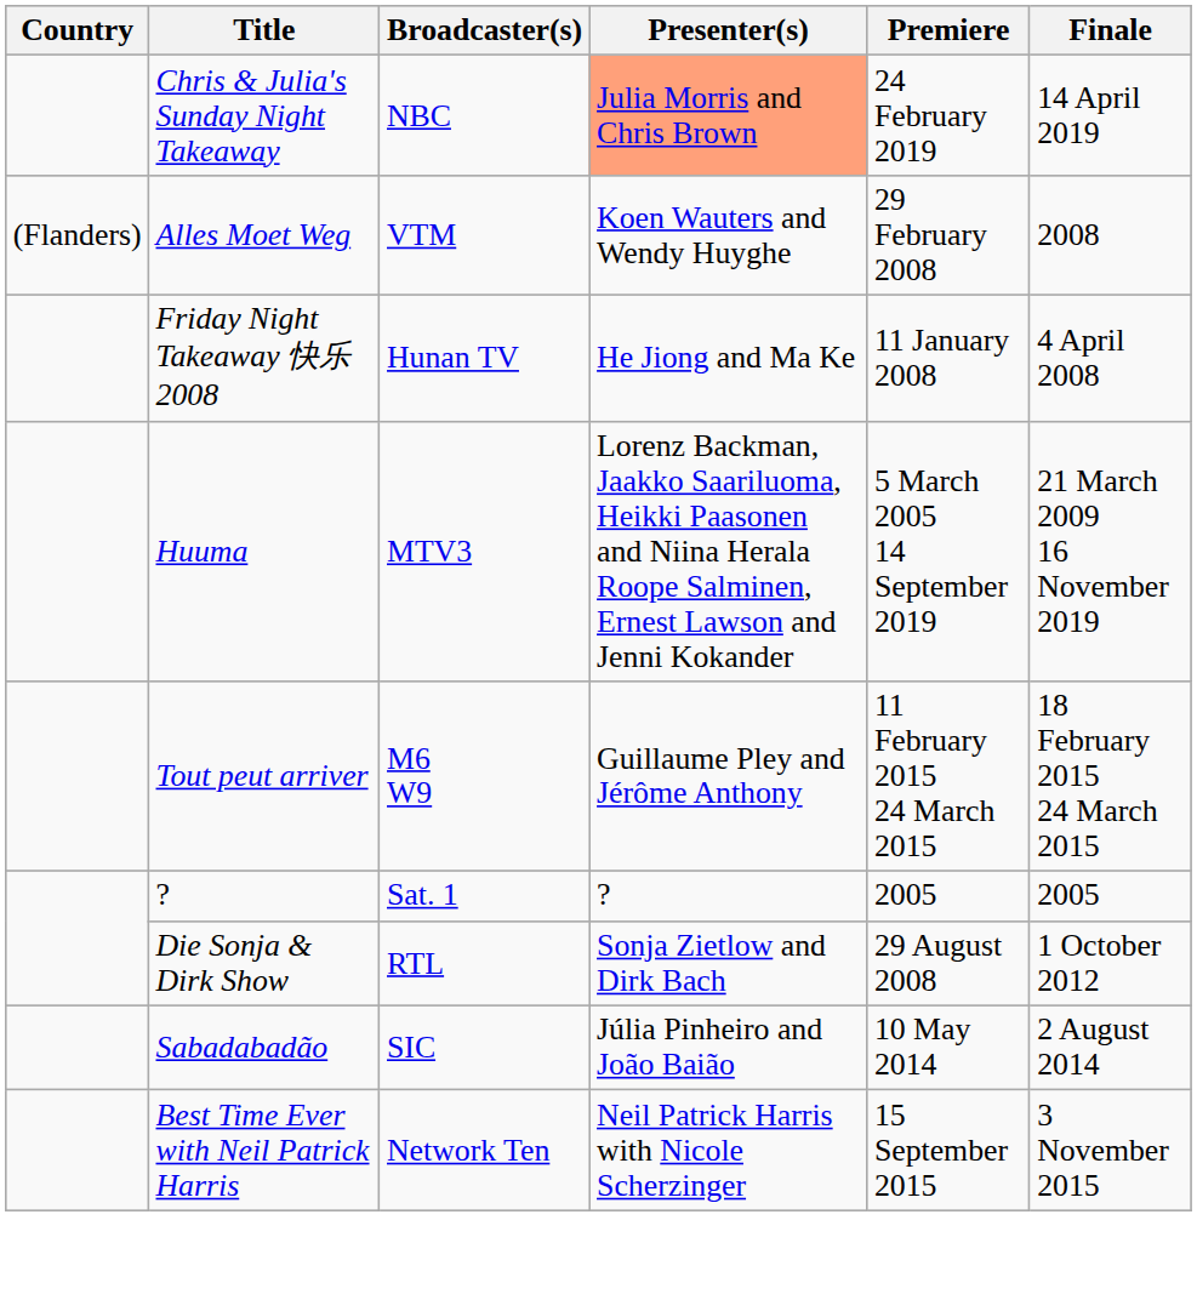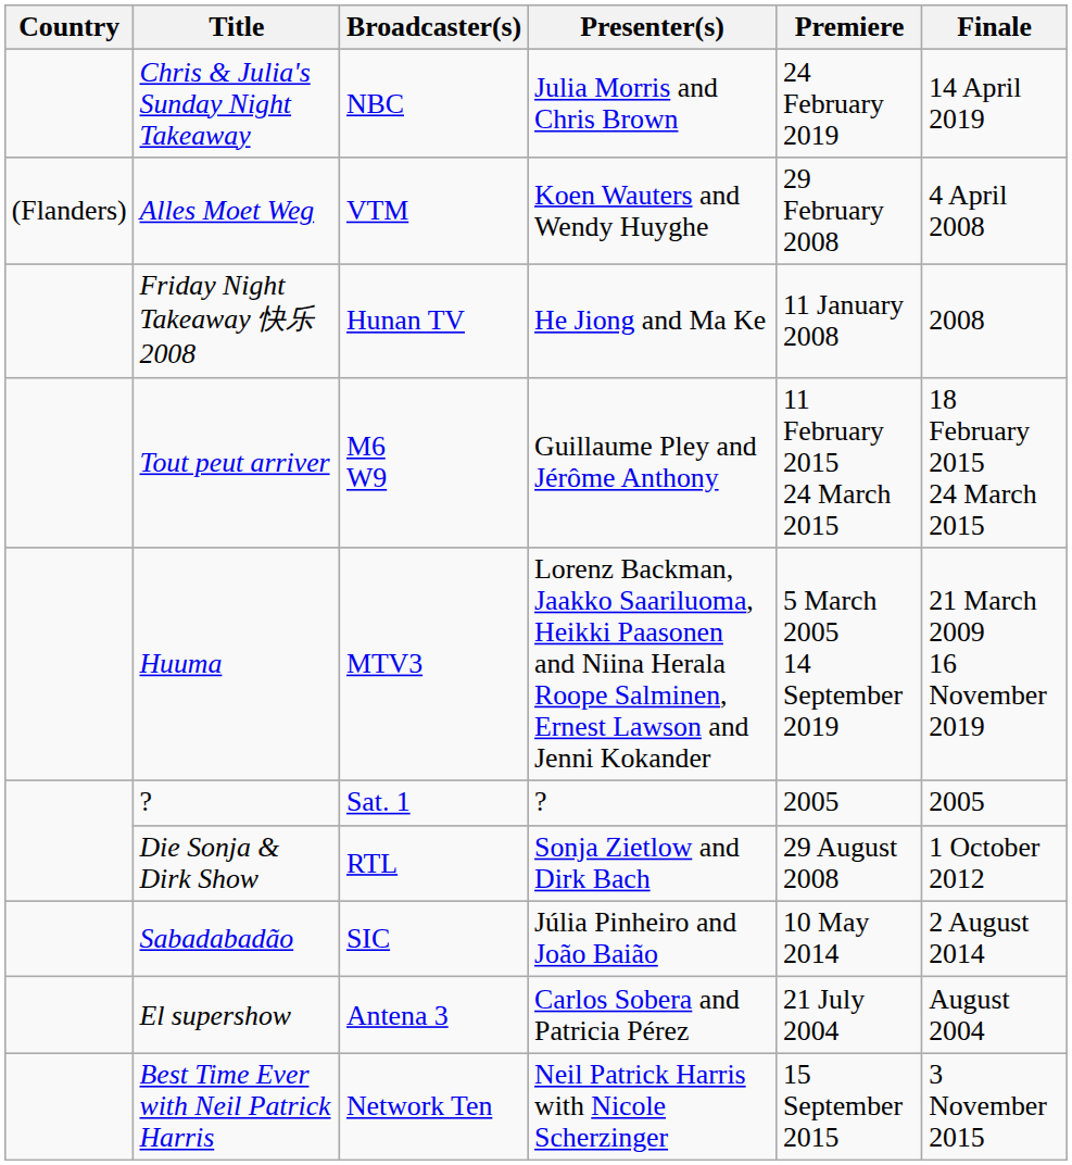Chris & Julia's Sunday Night Takeaway | Presenter(s): lightsalmon background -> no background
Alles Moet Weg | Finale: 2008 -> 4 April 2008
Friday Night Takeaway 快乐2008 | Finale: 4 April 2008 -> 2008
rows swapped: Huuma <-> Tout peut arriver
+ row: El supershow | Antena 3 | Carlos Sobera and Patricia Pérez | 21 July 2004 | August 2004
